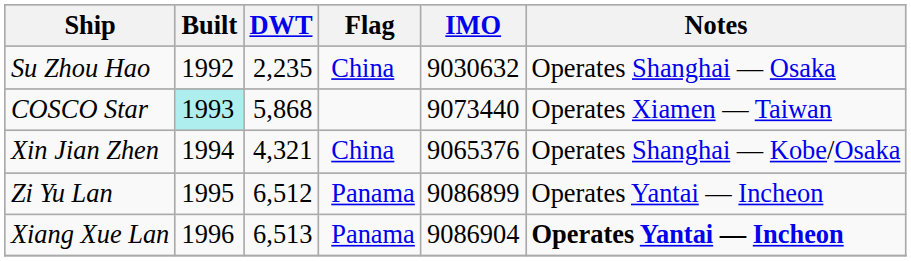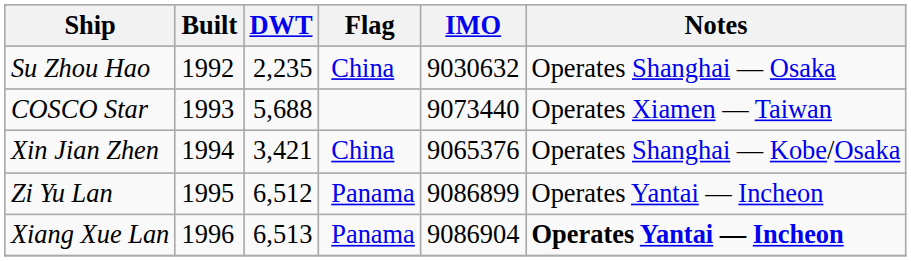COSCO Star | Built: paleturquoise background -> no background
COSCO Star | DWT: 5,868 -> 5,688
Xin Jian Zhen | DWT: 4,321 -> 3,421
